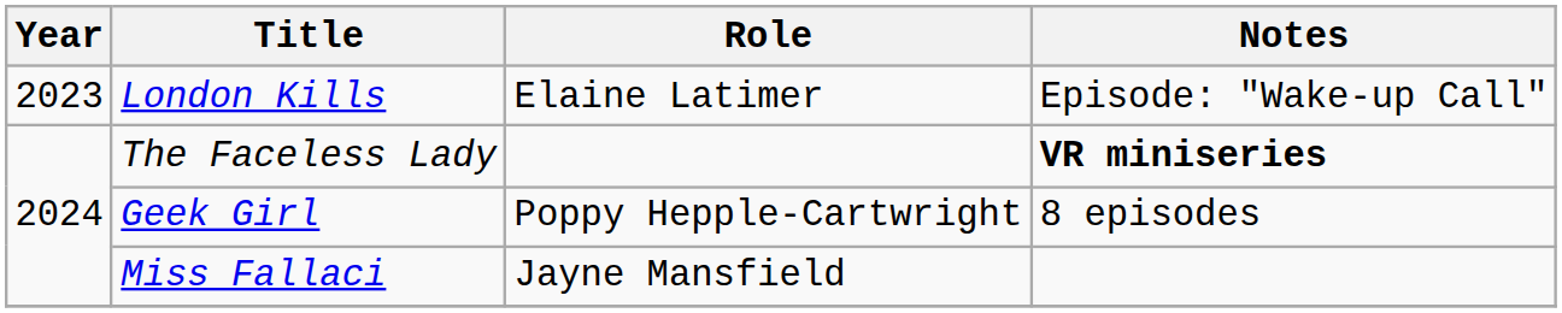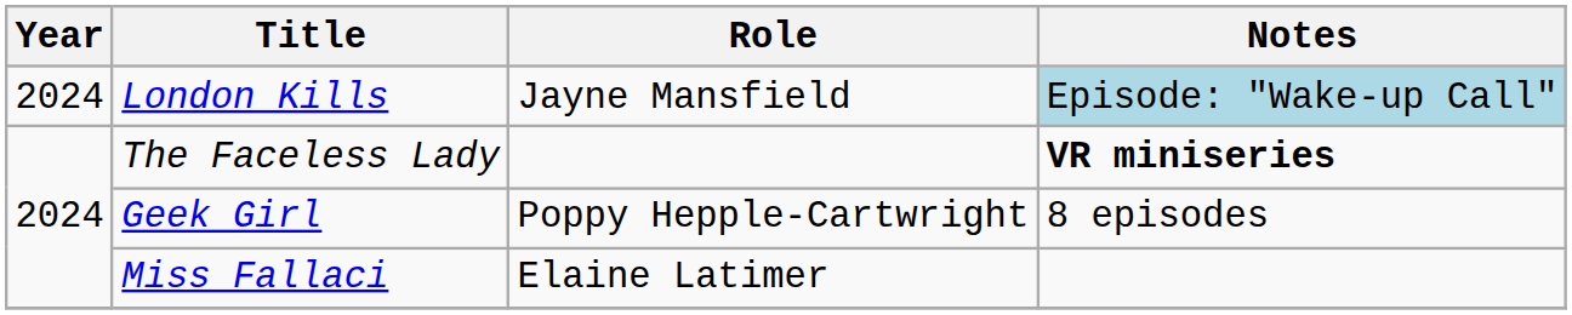London Kills | Year: 2023 -> 2024
London Kills | Role: Elaine Latimer -> Jayne Mansfield
London Kills | Notes: no background -> lightblue background
Miss Fallaci | Role: Jayne Mansfield -> Elaine Latimer
